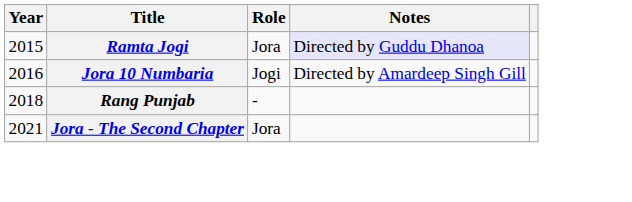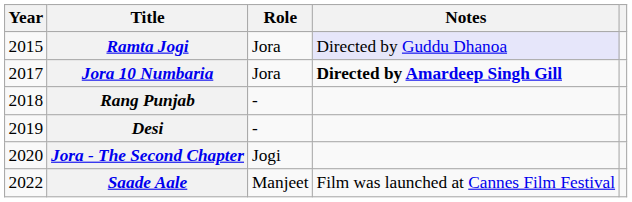Jora 10 Numbaria | Year: 2016 -> 2017
Jora 10 Numbaria | Role: Jogi -> Jora
Jora 10 Numbaria | Notes: normal -> bold
+ row: 2019 | Desi | -
Jora - The Second Chapter | Year: 2021 -> 2020
Jora - The Second Chapter | Role: Jora -> Jogi
+ row: 2022 | Saade Aale | Manjeet | Film was launched at Cannes Film Festival
